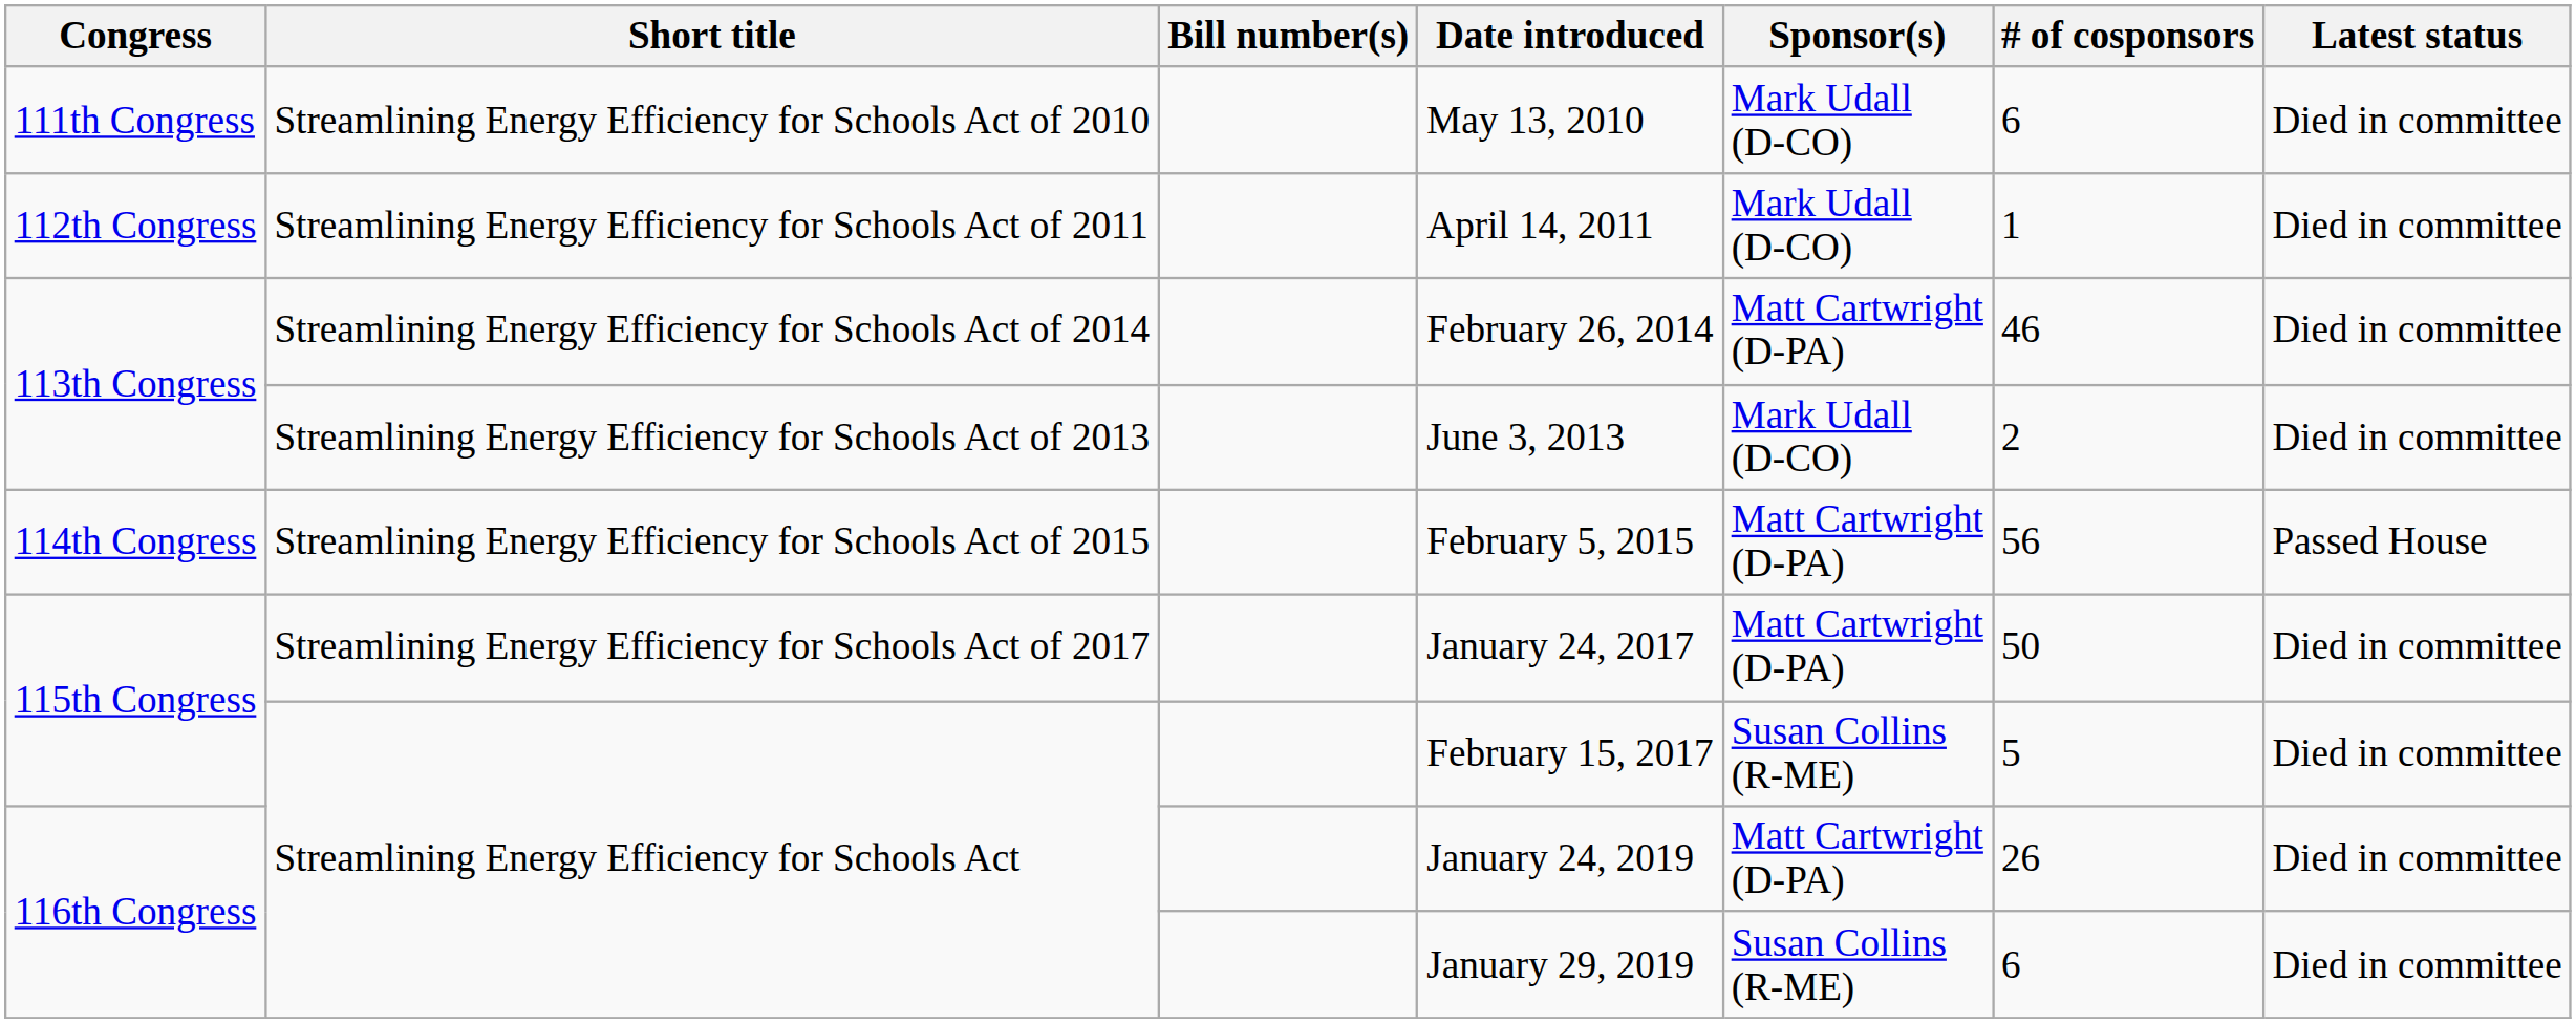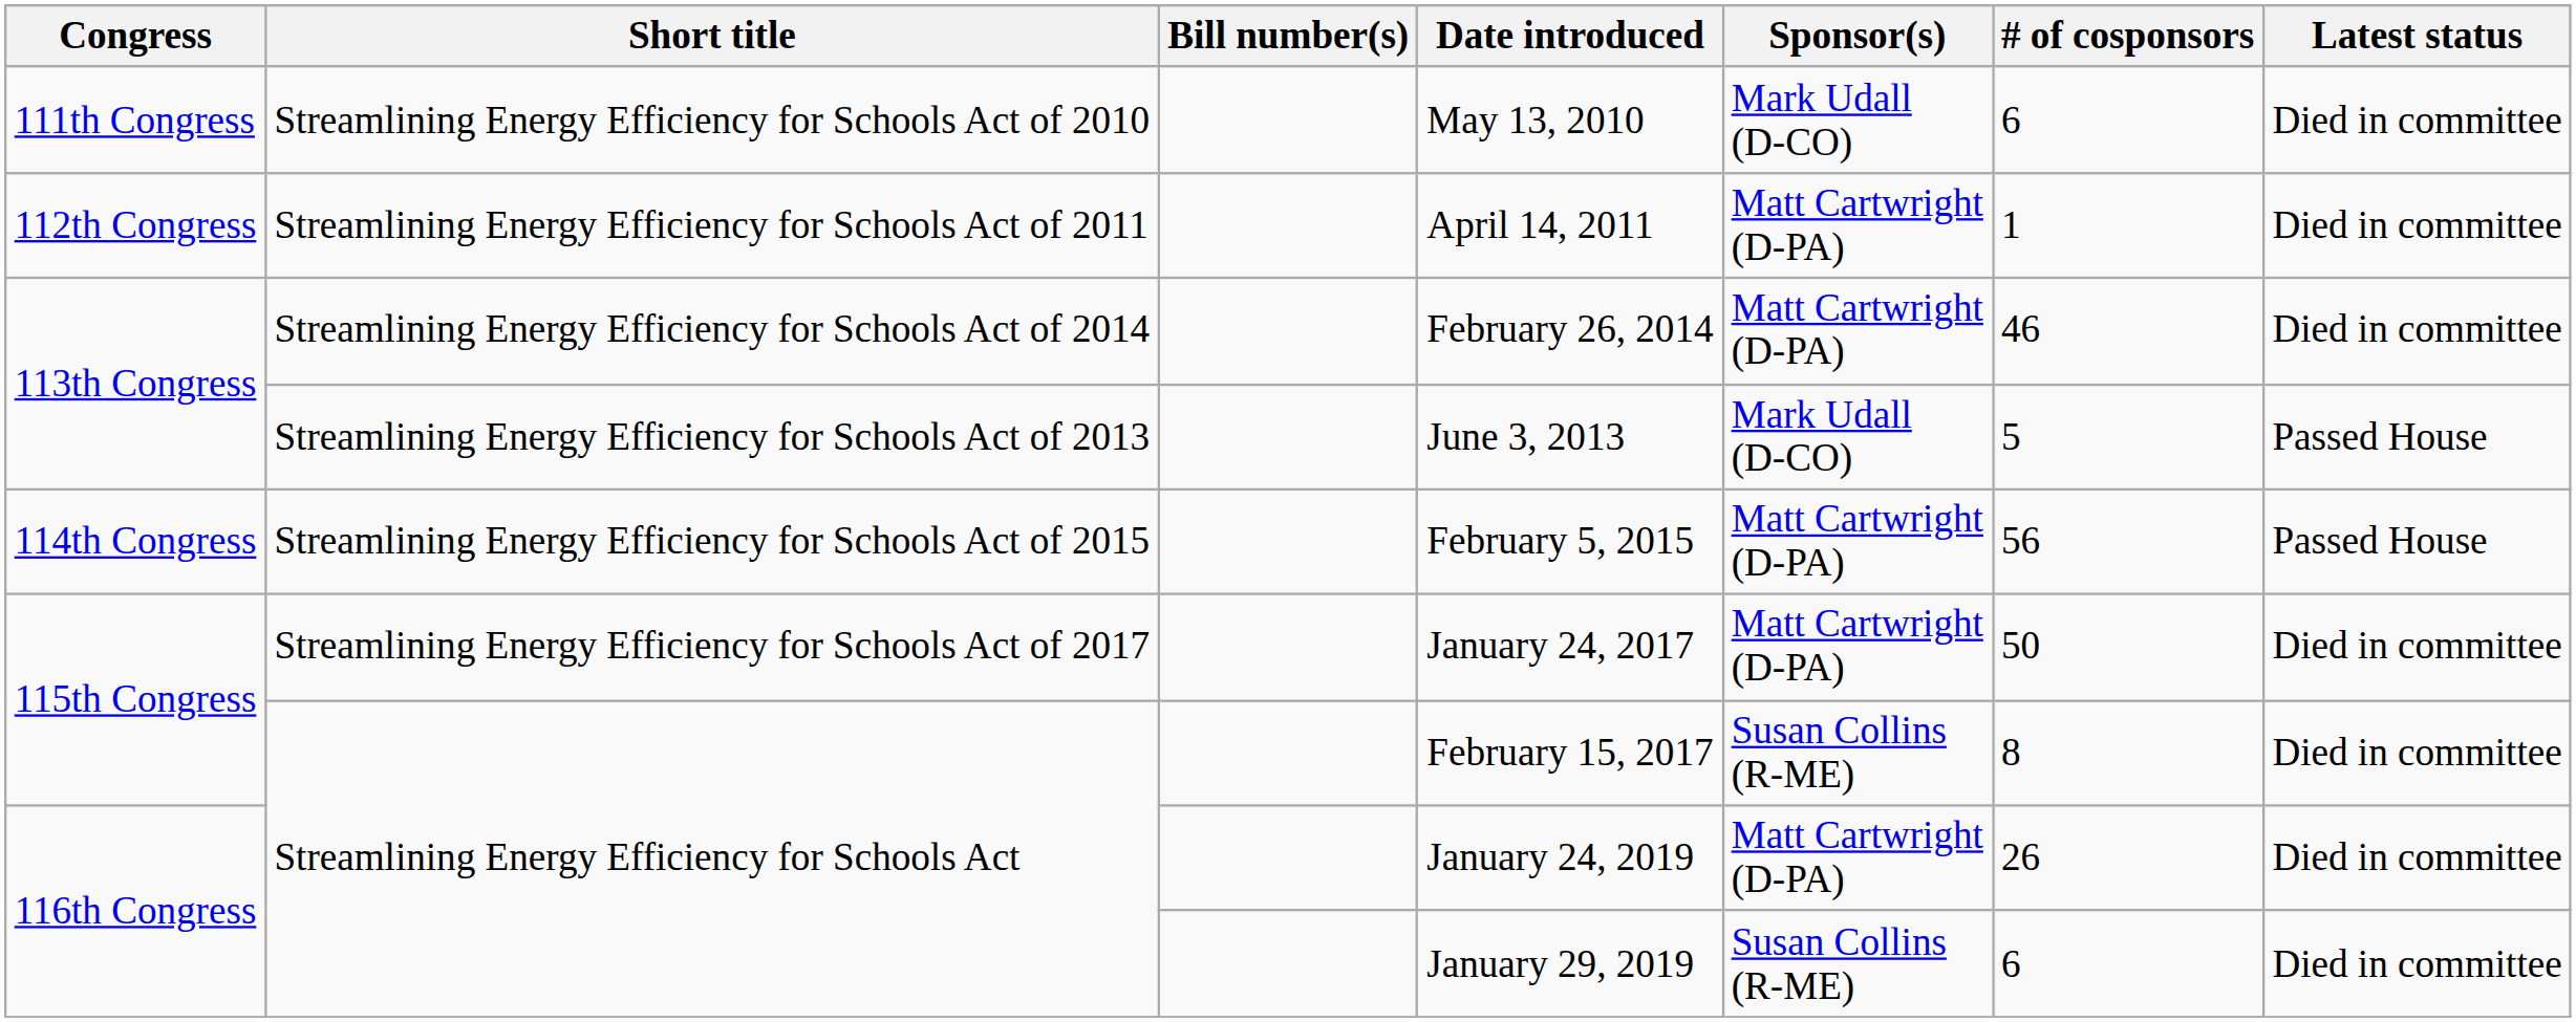April 14, 2011 | Sponsor(s): Mark Udall (D-CO) -> Matt Cartwright (D-PA)
June 3, 2013 | # of cosponsors: 2 -> 5
June 3, 2013 | Latest status: Died in committee -> Passed House
February 15, 2017 | # of cosponsors: 5 -> 8
